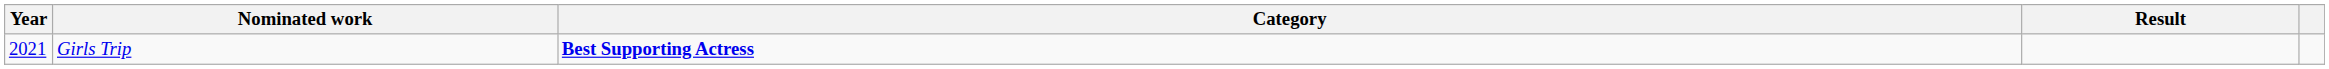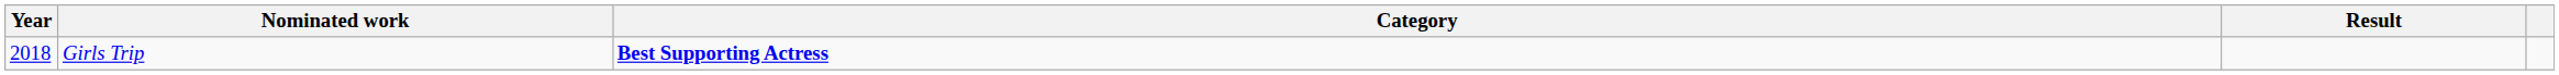Girls Trip | Year: 2021 -> 2018
